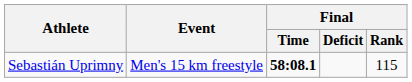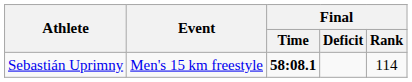Sebastián Uprimny | Final / Rank: 115 -> 114
